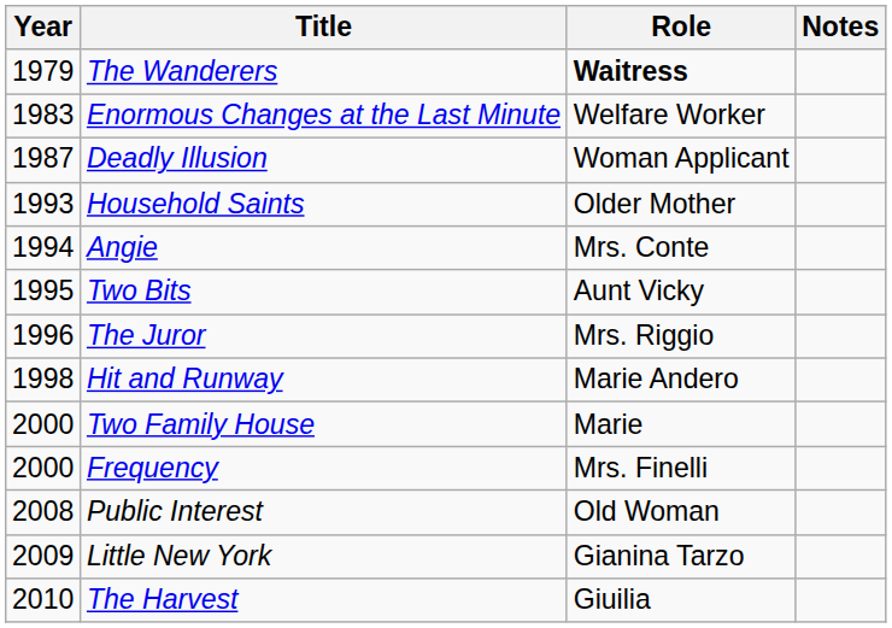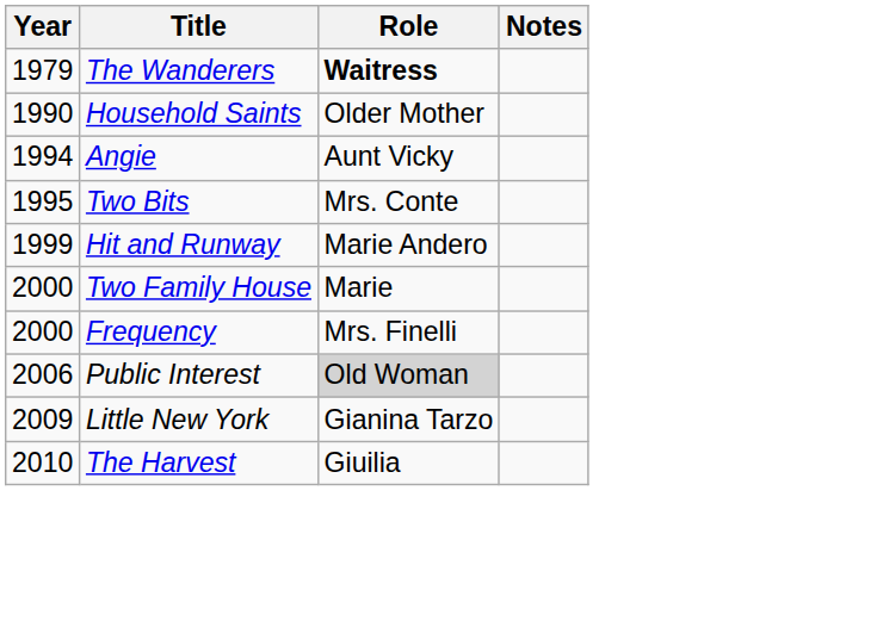- row: 1983 | Enormous Changes at the Last Minute | Welfare Worker
- row: 1987 | Deadly Illusion | Woman Applicant
Household Saints | Year: 1993 -> 1990
Angie | Role: Mrs. Conte -> Aunt Vicky
Two Bits | Role: Aunt Vicky -> Mrs. Conte
- row: 1996 | The Juror | Mrs. Riggio
Hit and Runway | Year: 1998 -> 1999
Public Interest | Year: 2008 -> 2006
Public Interest | Role: no background -> lightgrey background
